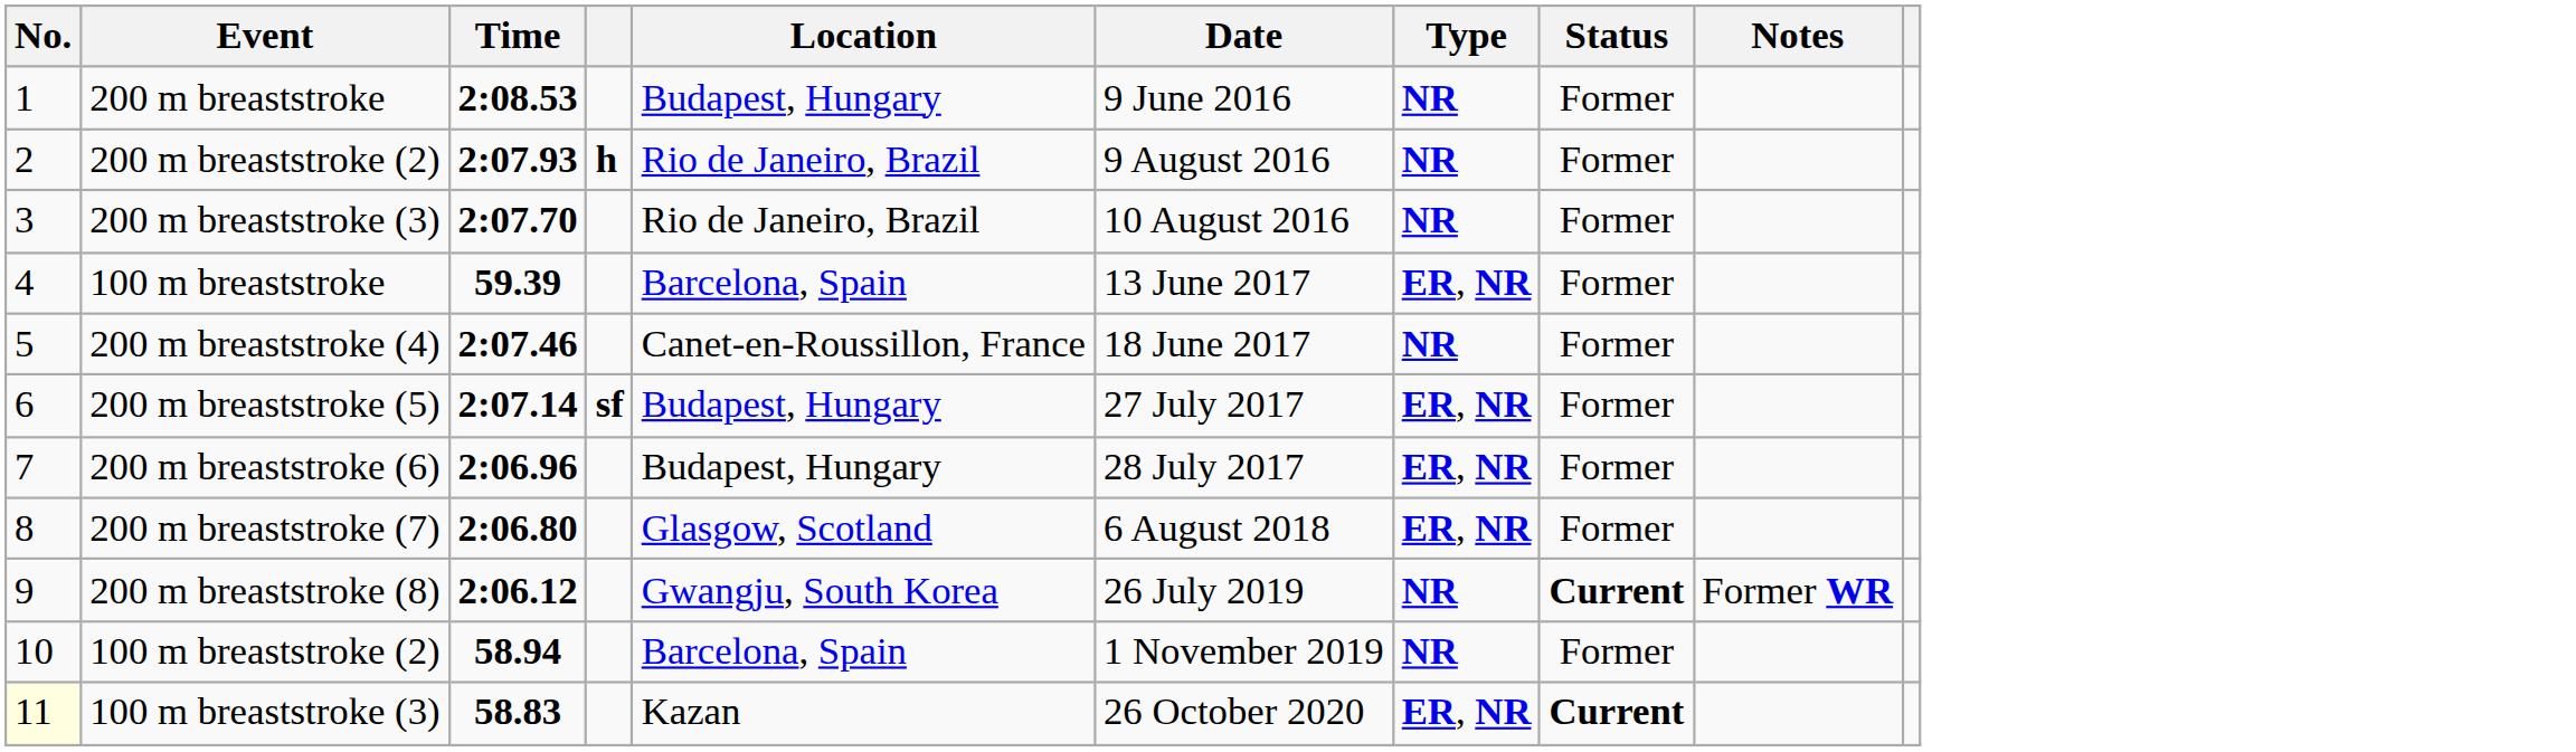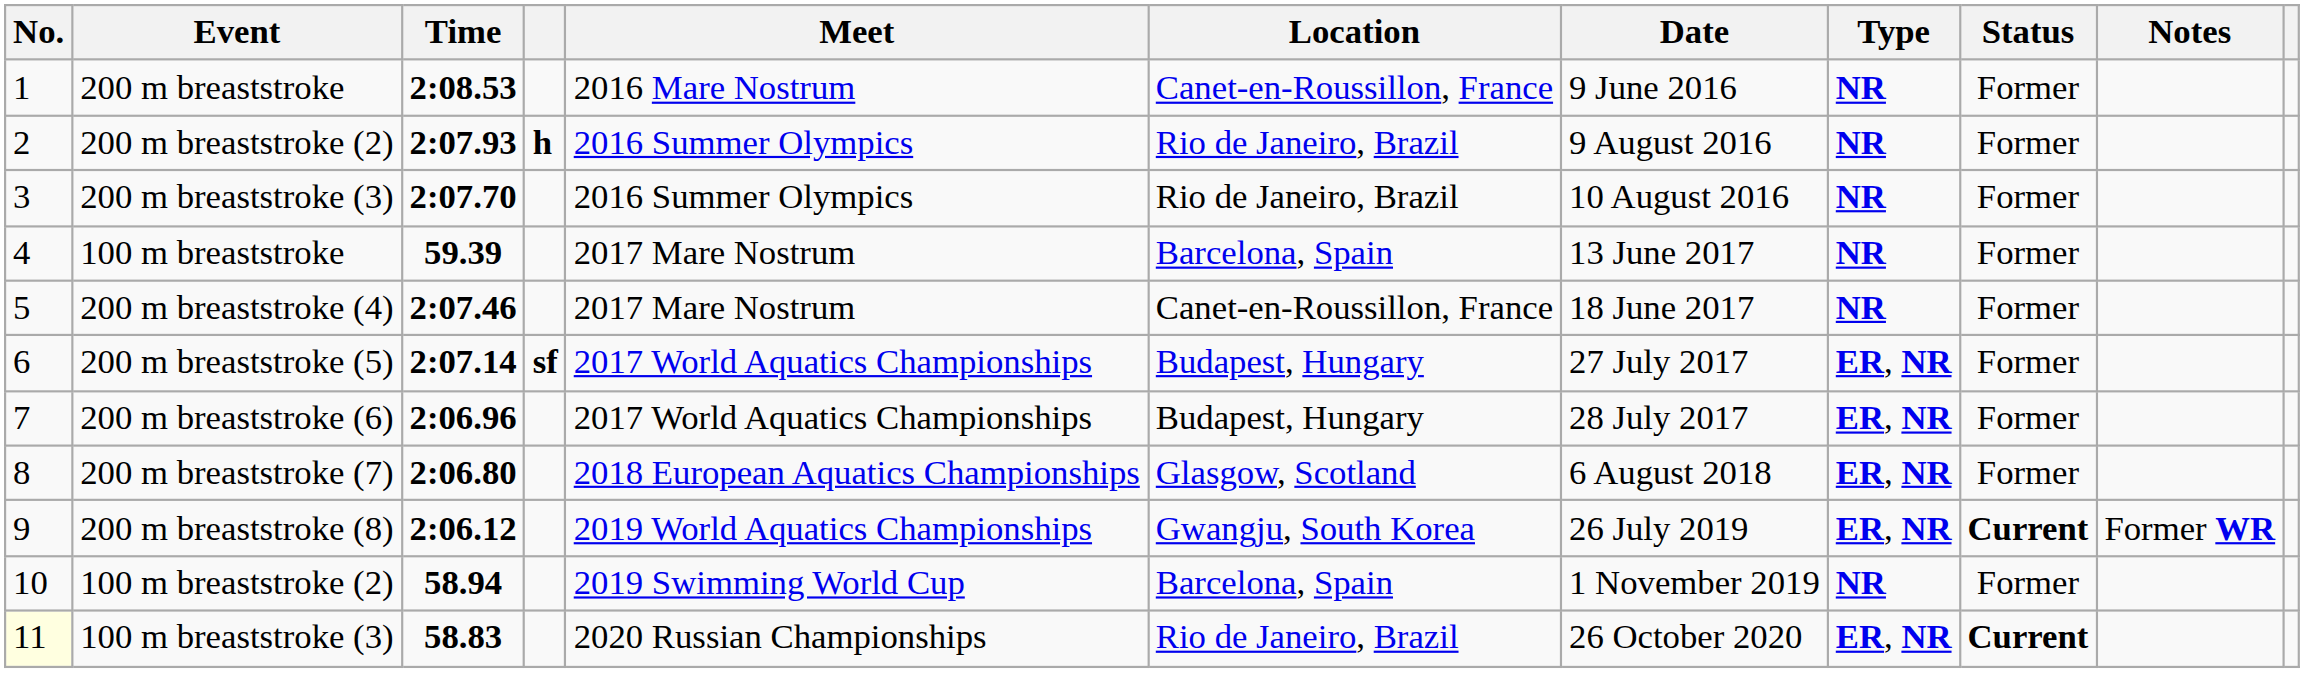+ column: Meet | 2016 Mare Nostrum | 2016 Summer Olympics | 2016 Summer Olympics | 2017 Mare Nostrum | 2017 Mare Nostrum | 2017 World Aquatics Championships | 2017 World Aquatics Championships | 2018 European Aquatics Championships | 2019 World Aquatics Championships | 2019 Swimming World Cup | 2020 Russian Championships
200 m breaststroke | Location: Budapest, Hungary -> Canet-en-Roussillon, France
100 m breaststroke | Type: ER, NR -> NR
200 m breaststroke (8) | Type: NR -> ER, NR
100 m breaststroke (3) | Location: Kazan -> Rio de Janeiro, Brazil
